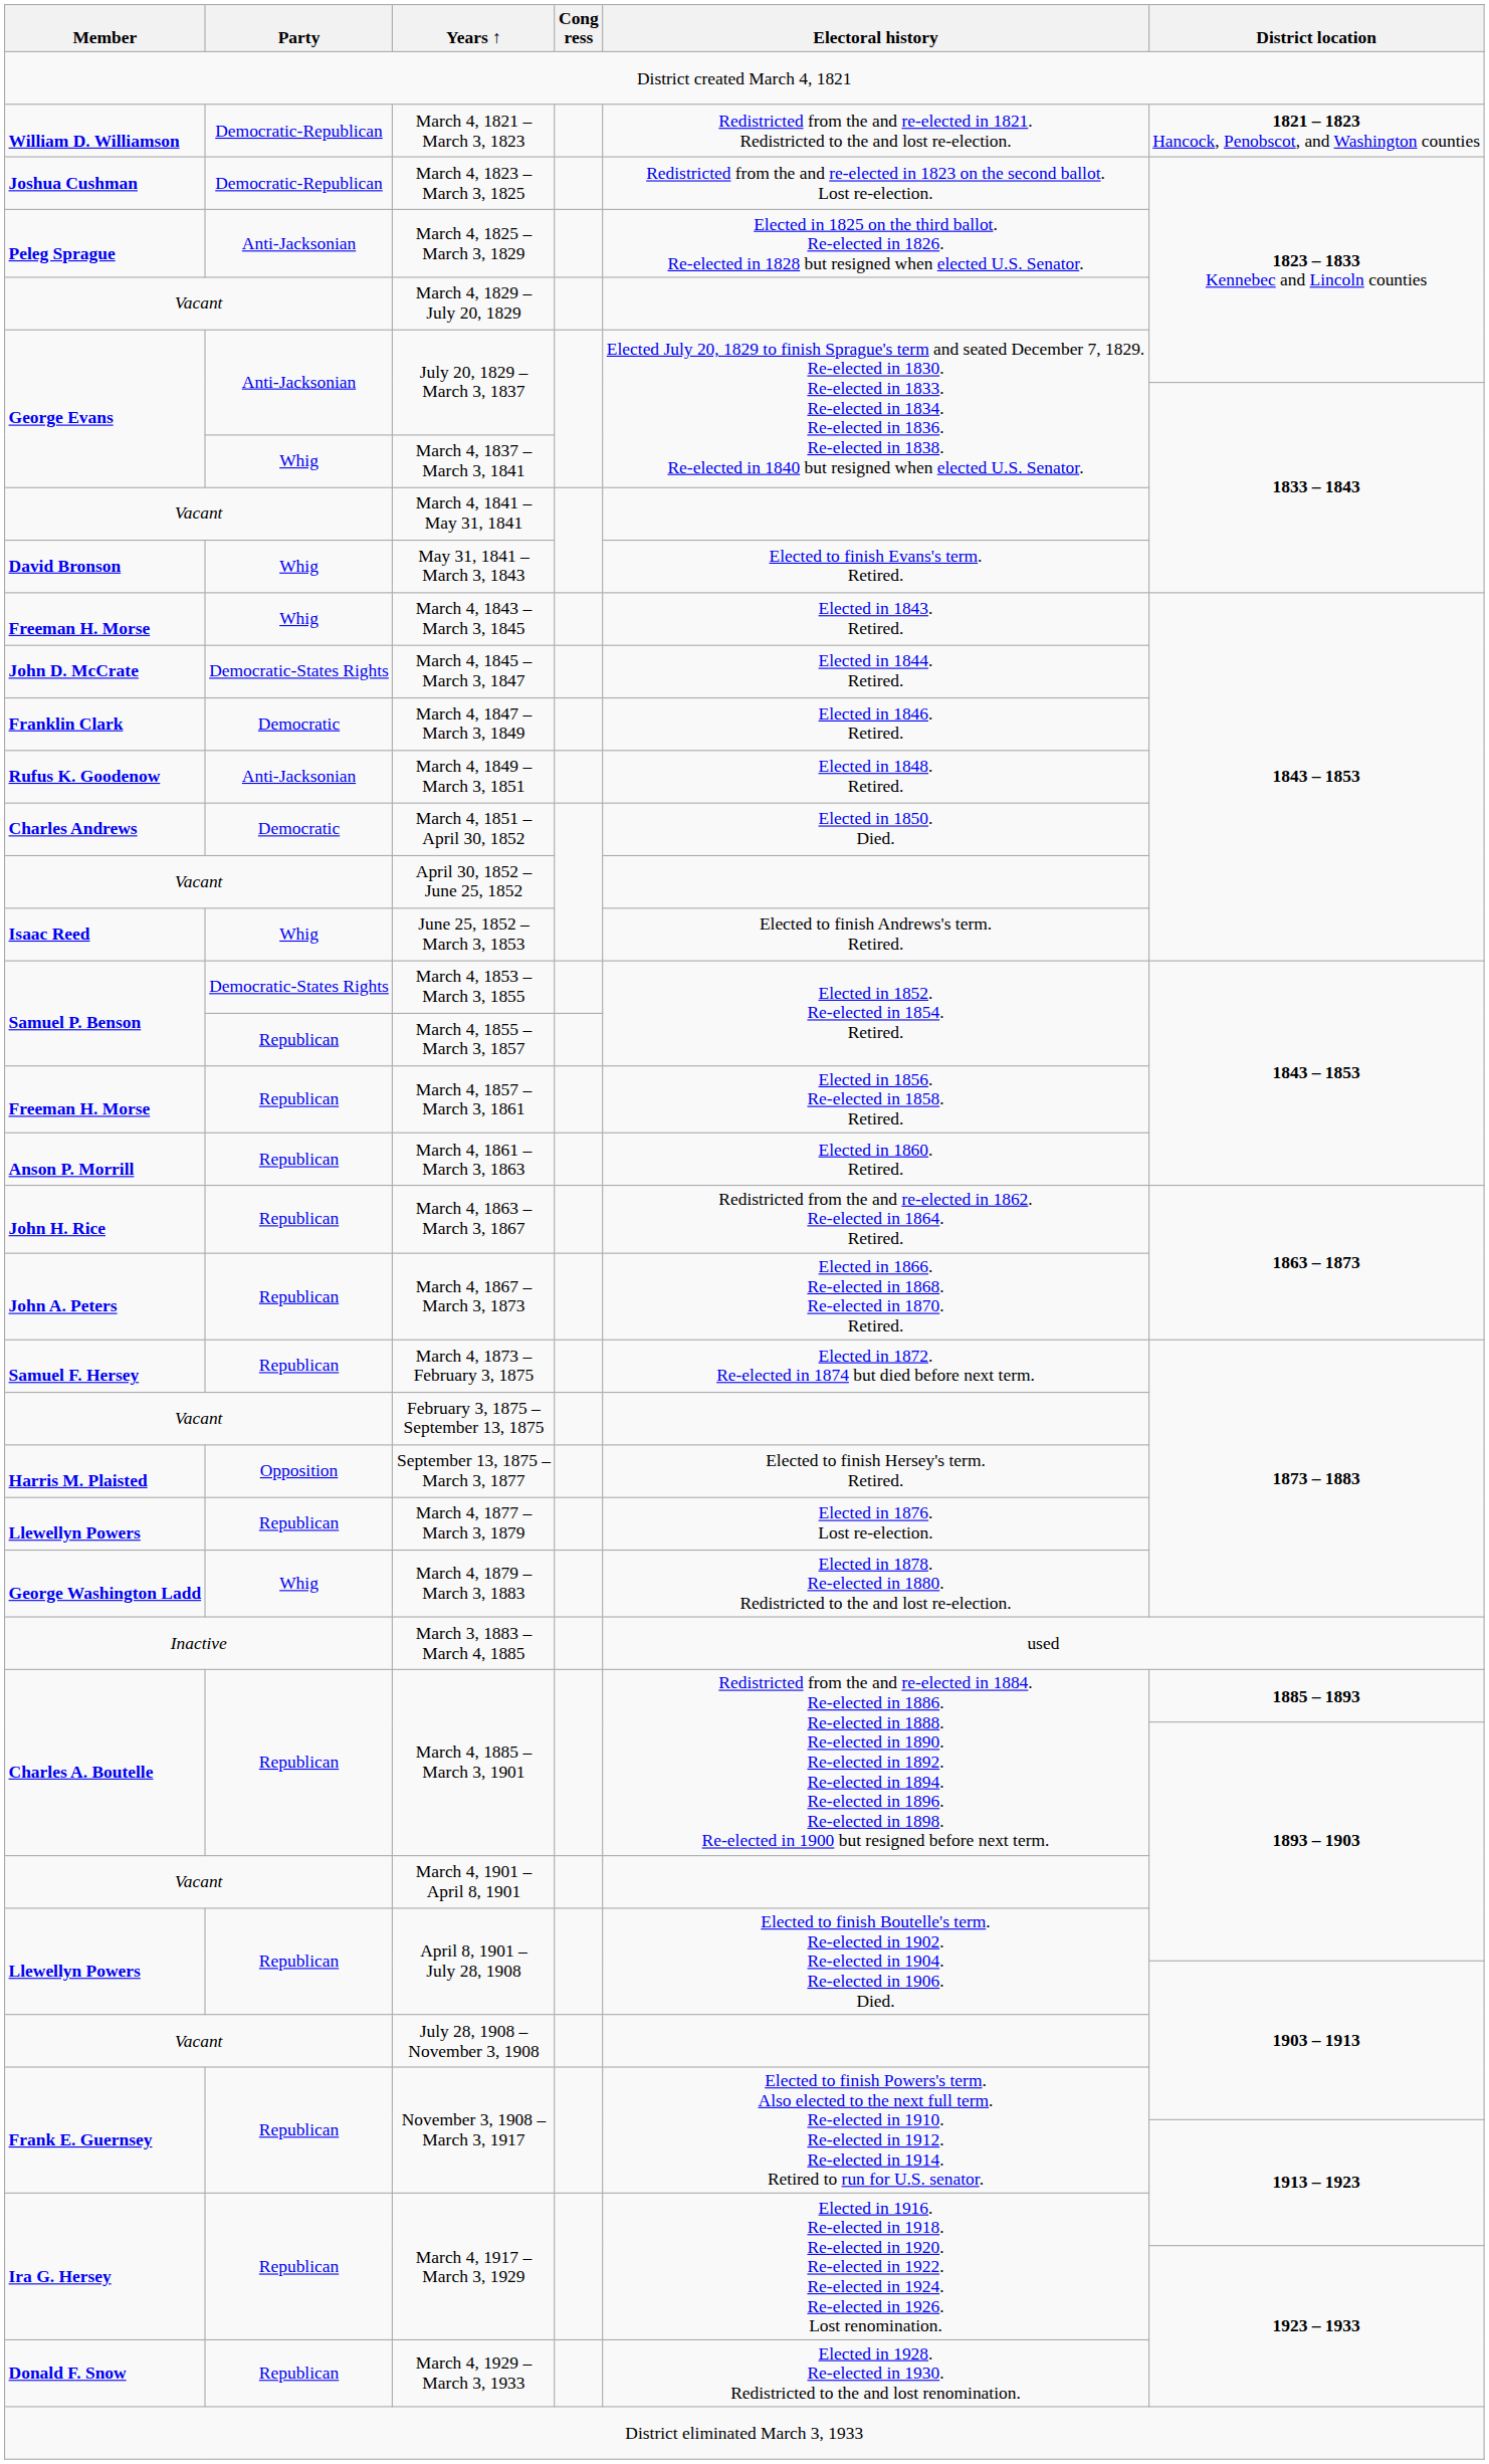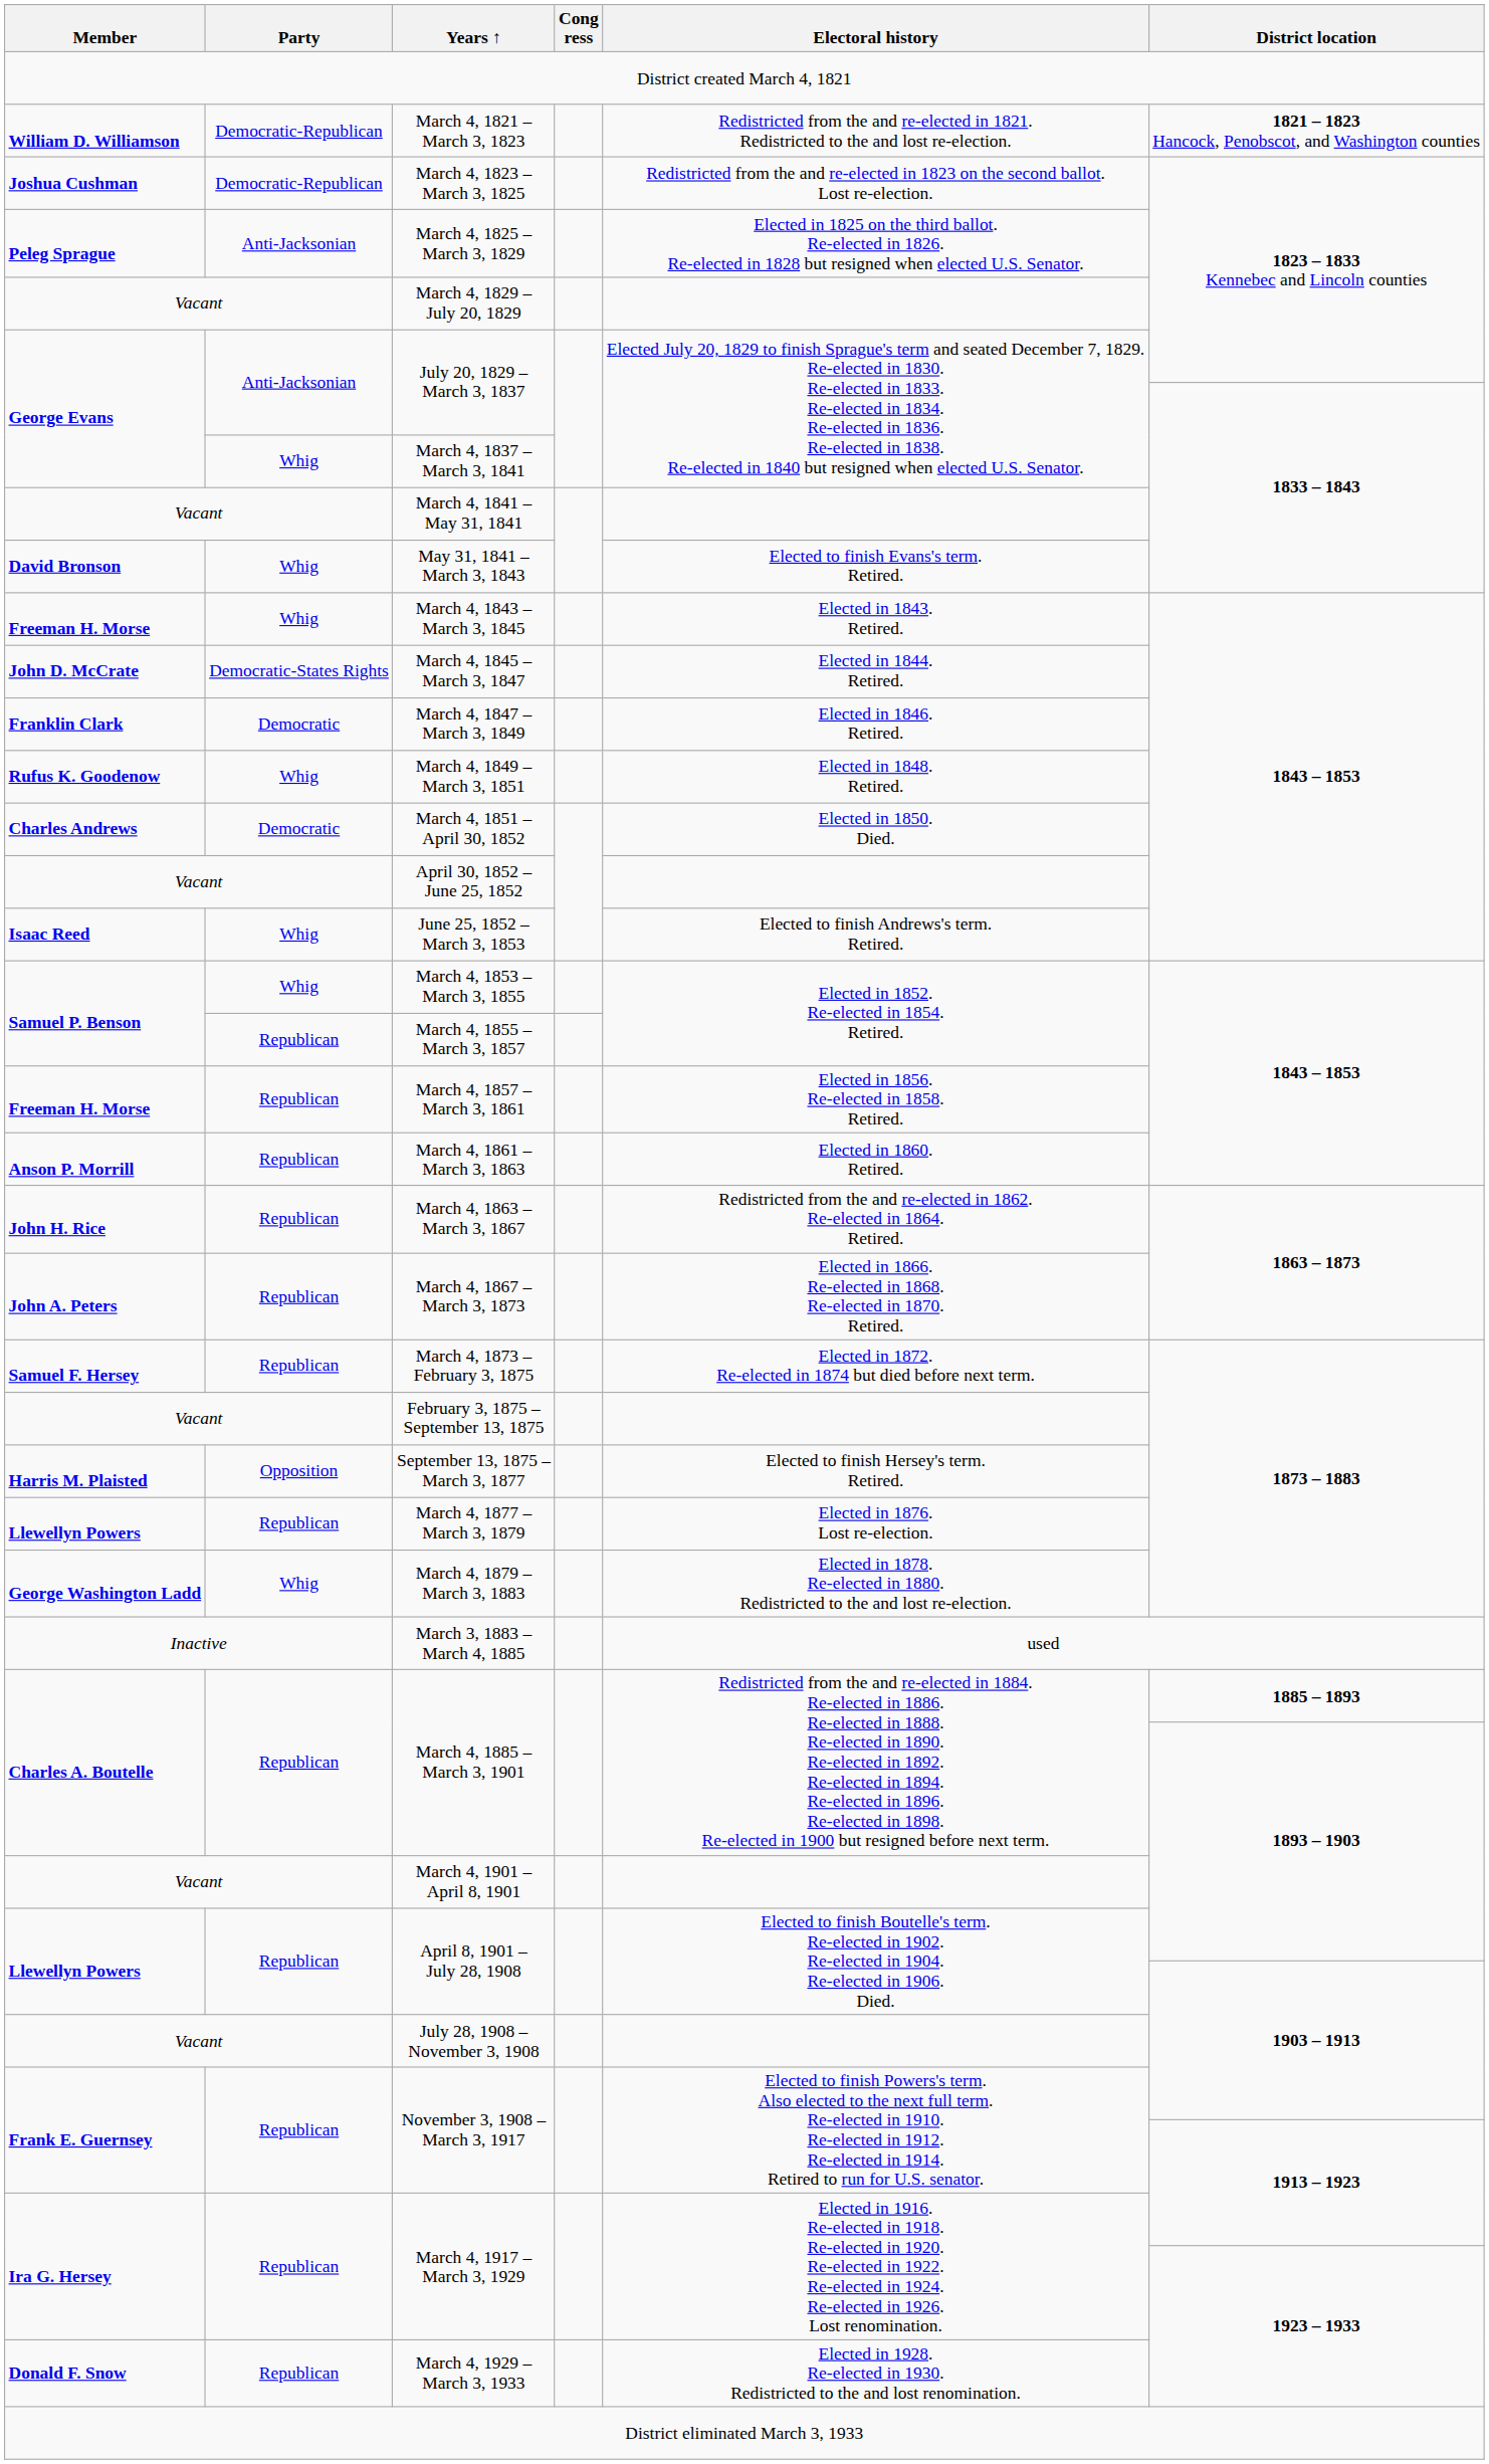March 4, 1849 – March 3, 1851 | Party: Anti-Jacksonian -> Whig
March 4, 1853 – March 3, 1855 | Party: Democratic-States Rights -> Whig
